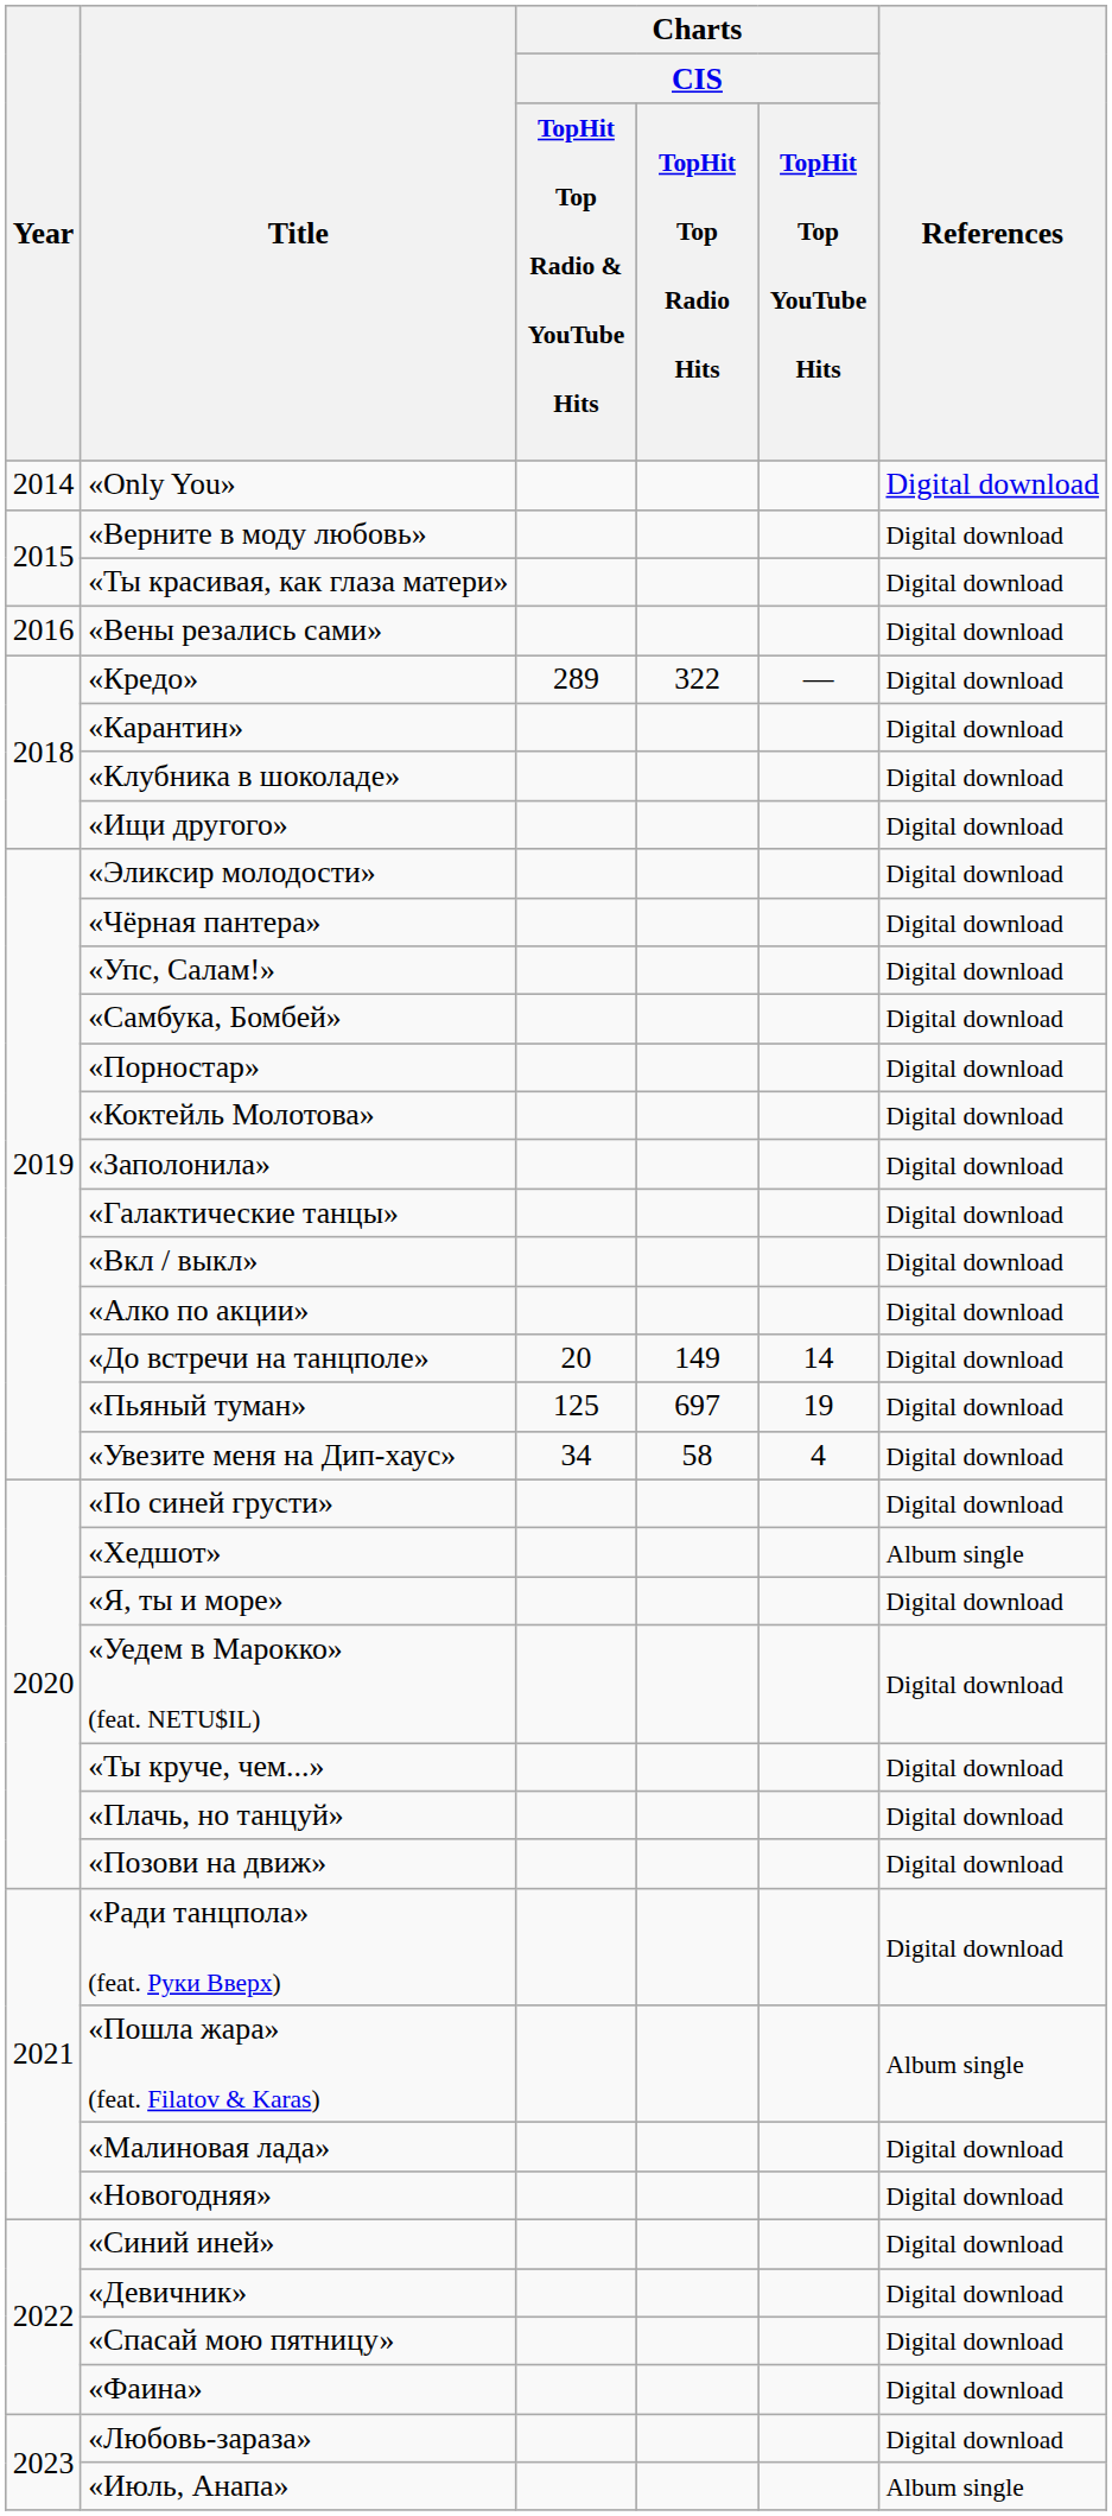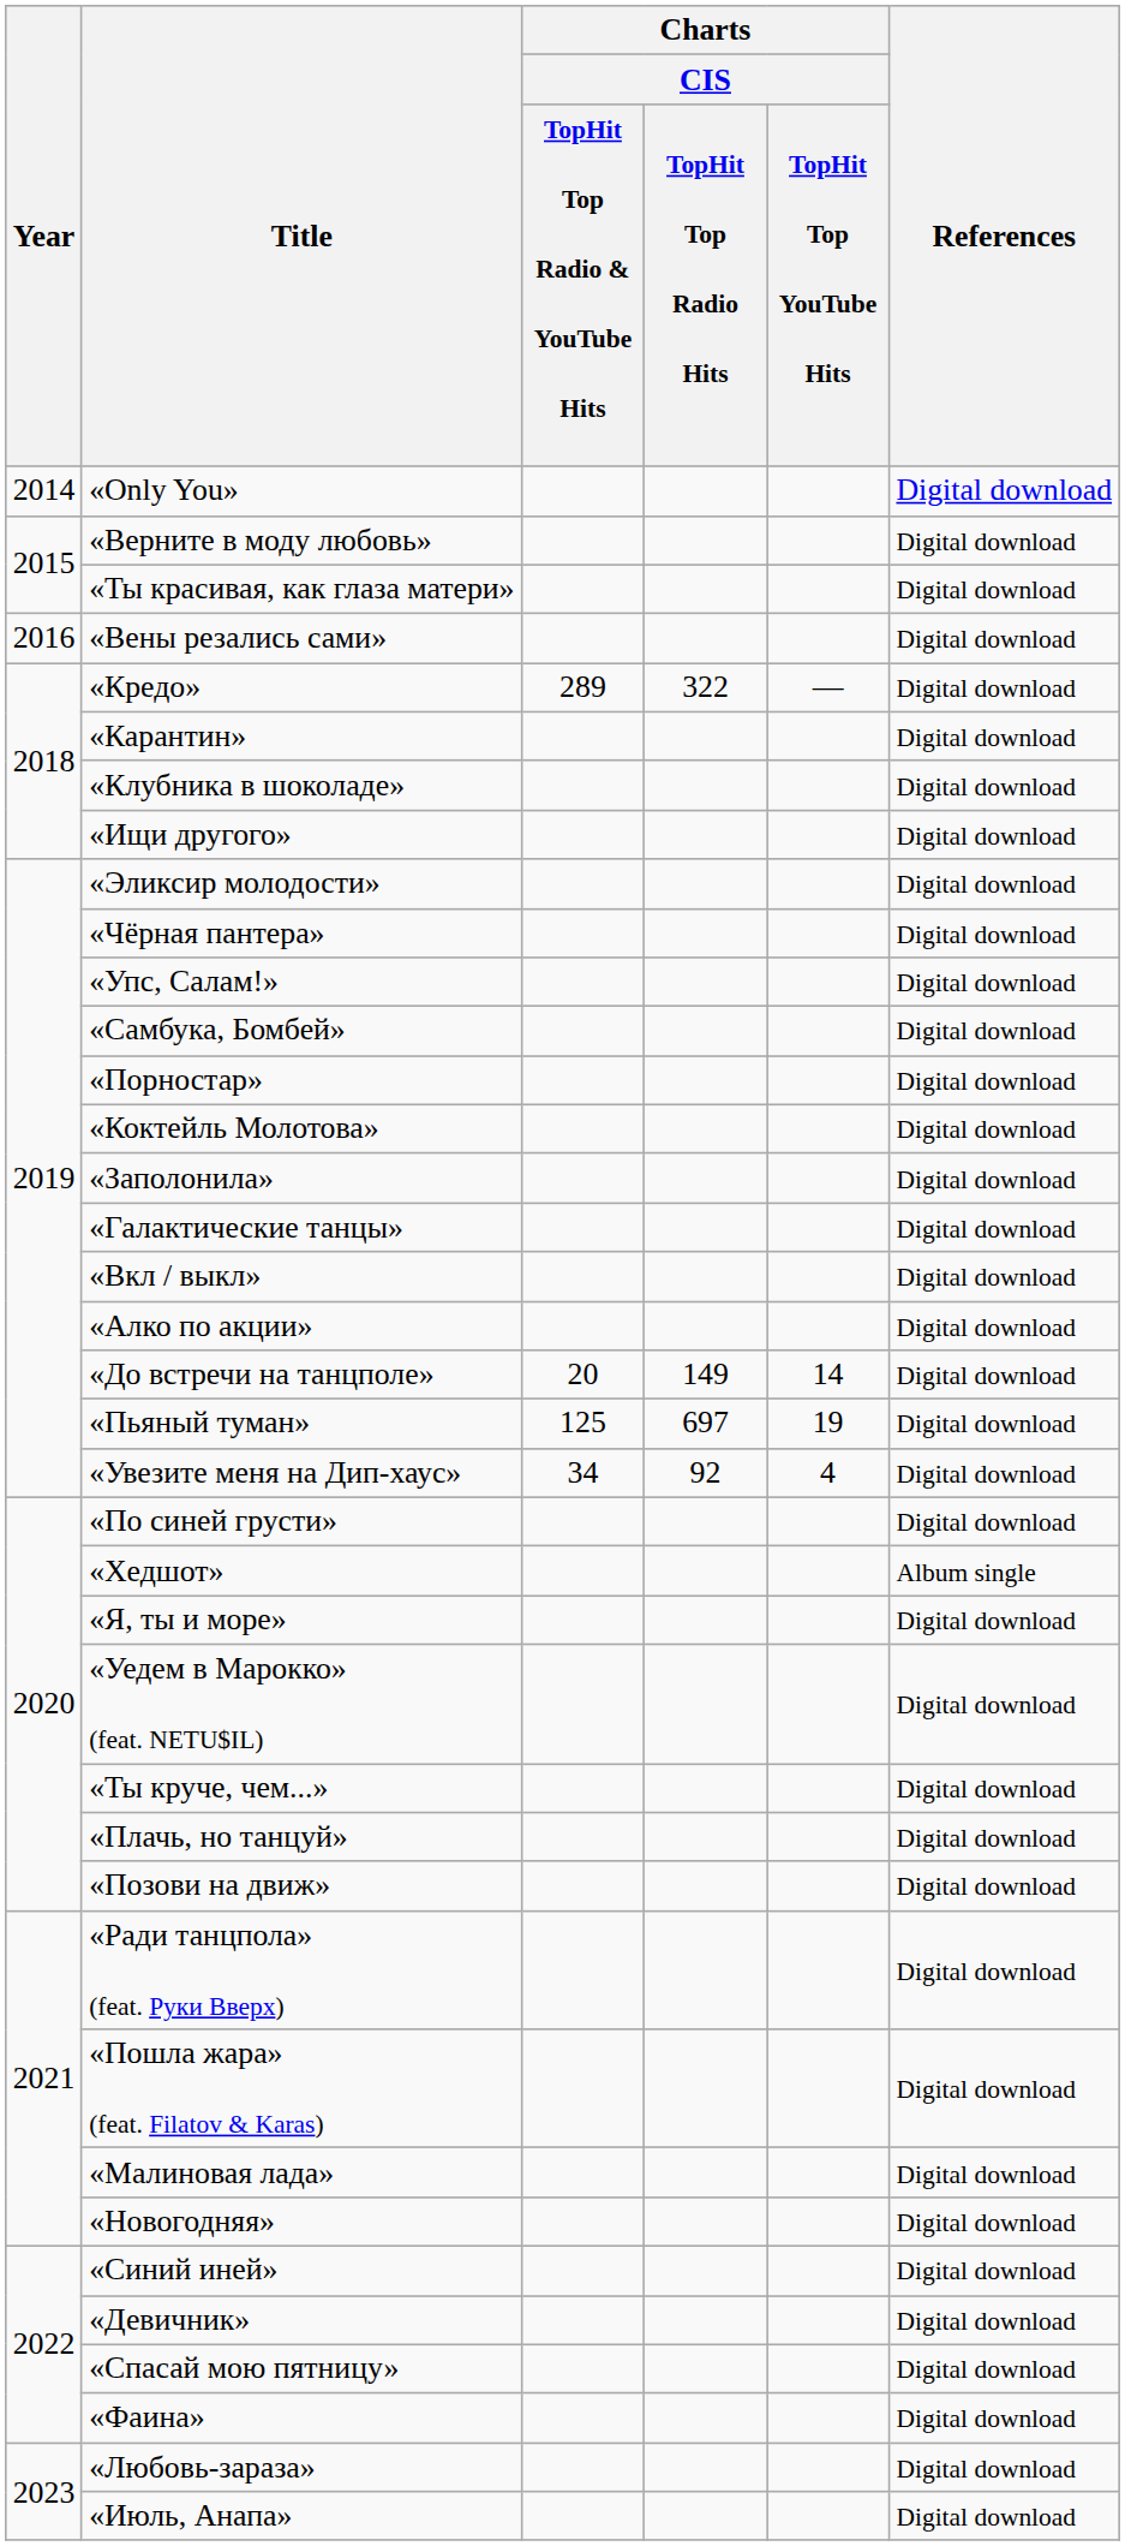«Увезите меня на Дип-хаус» | Charts / CIS / TopHit Top Radio Hits: 58 -> 92
«Пошла жара» (feat. Filatov & Karas) | References: Album single -> Digital download
«Июль, Анапа» | References: Album single -> Digital download
